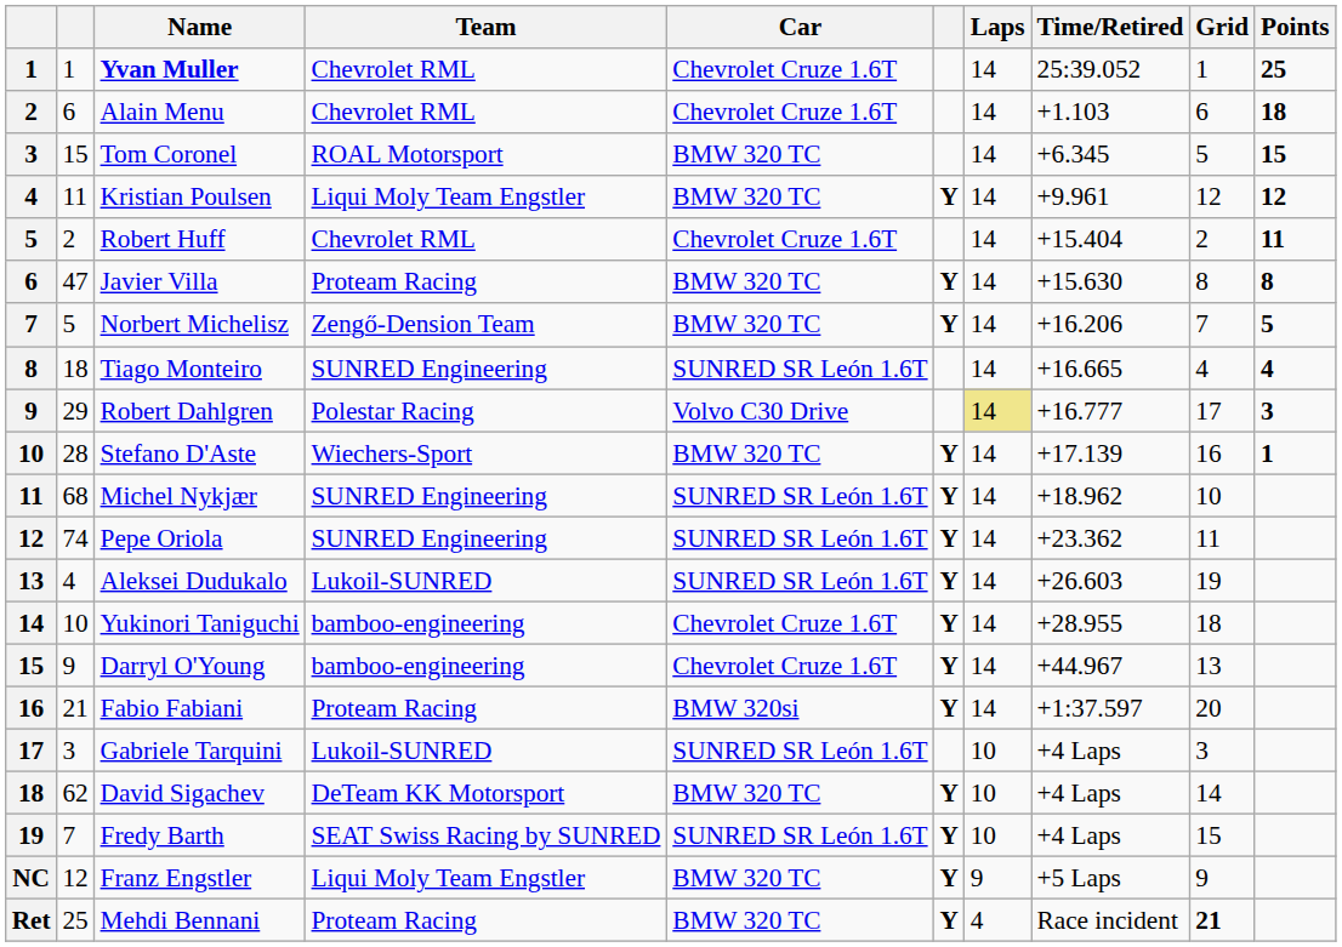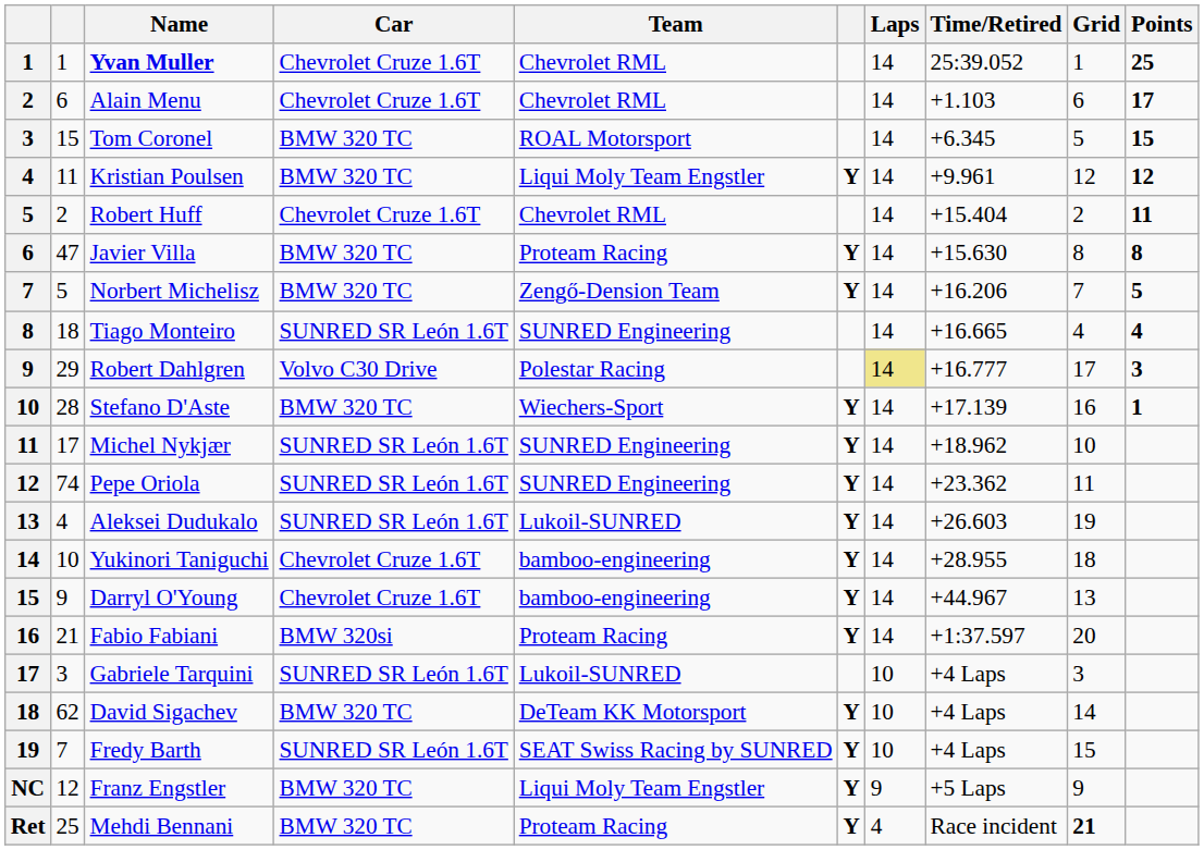columns swapped: Team <-> Car
Alain Menu | Points: 18 -> 17
Michel Nykjær | column 2: 68 -> 17
